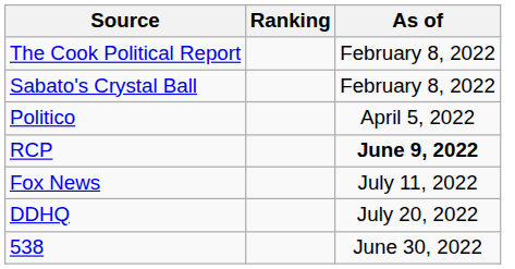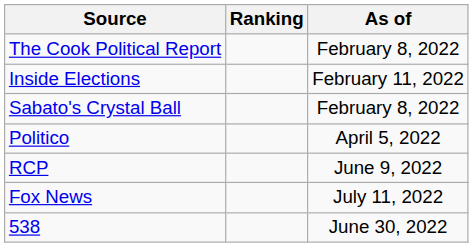+ row: Inside Elections | February 11, 2022
RCP | As of: bold -> normal
- row: DDHQ | July 20, 2022
